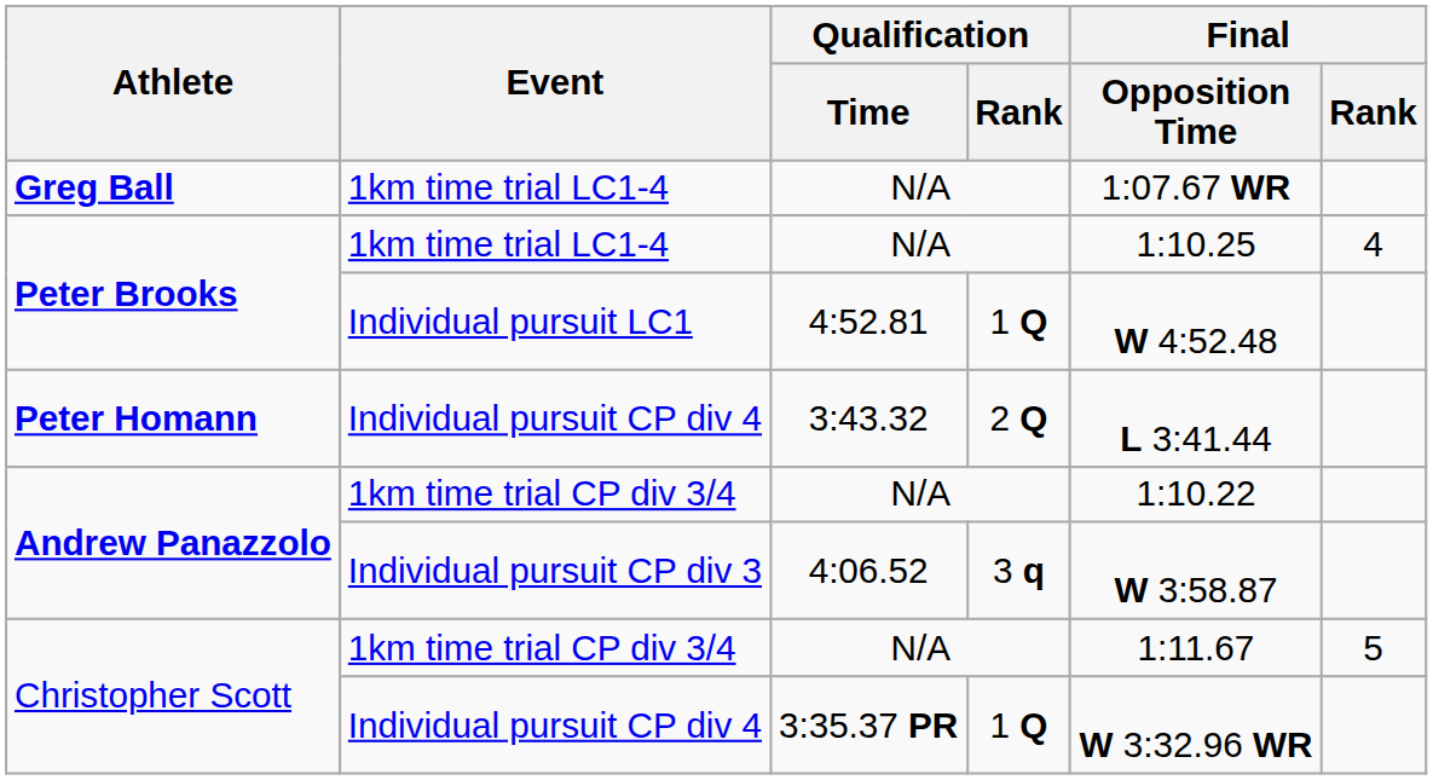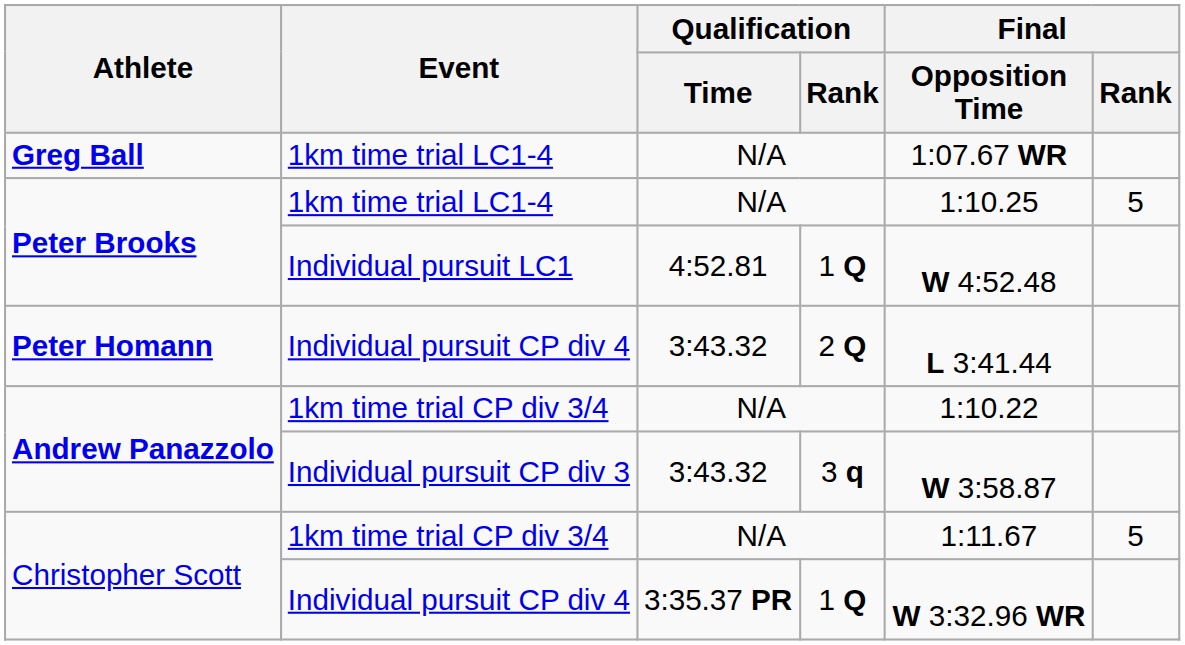Peter Brooks / 1km time trial LC1-4 | Final / Rank: 4 -> 5
Andrew Panazzolo / Individual pursuit CP div 3 | Qualification / Time: 4:06.52 -> 3:43.32
